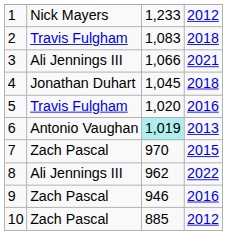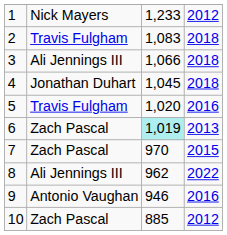3 | column 4: 2021 -> 2018
6 | column 2: Antonio Vaughan -> Zach Pascal
9 | column 2: Zach Pascal -> Antonio Vaughan
